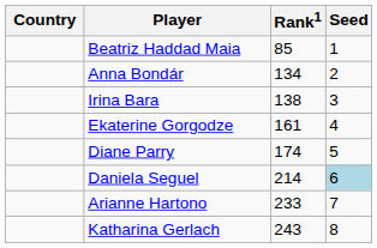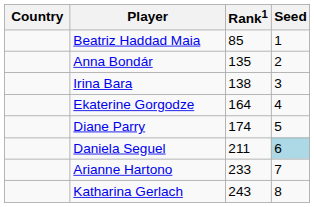Anna Bondár | Rank1: 134 -> 135
Ekaterine Gorgodze | Rank1: 161 -> 164
Daniela Seguel | Rank1: 214 -> 211
